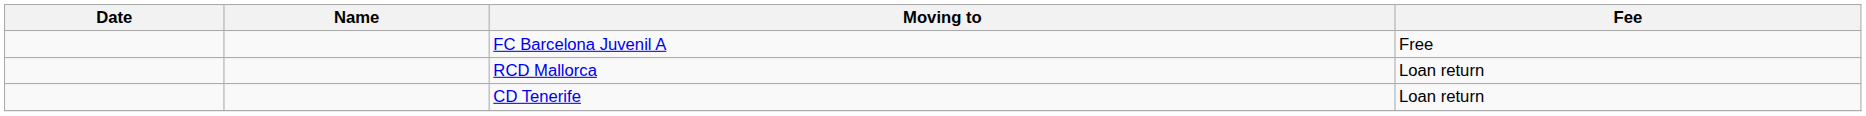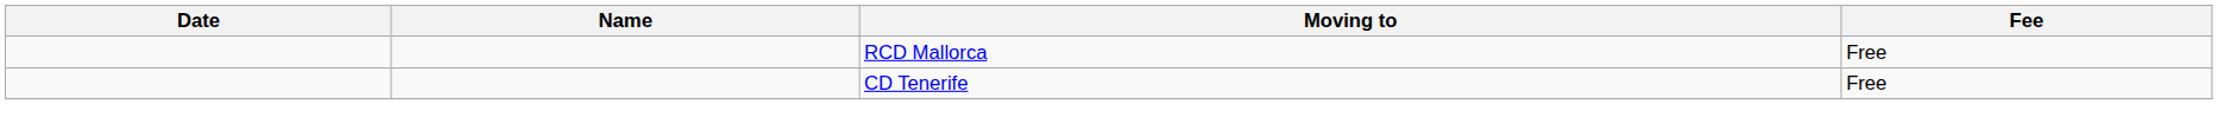- row: FC Barcelona Juvenil A | Free
RCD Mallorca | Fee: Loan return -> Free
CD Tenerife | Fee: Loan return -> Free
